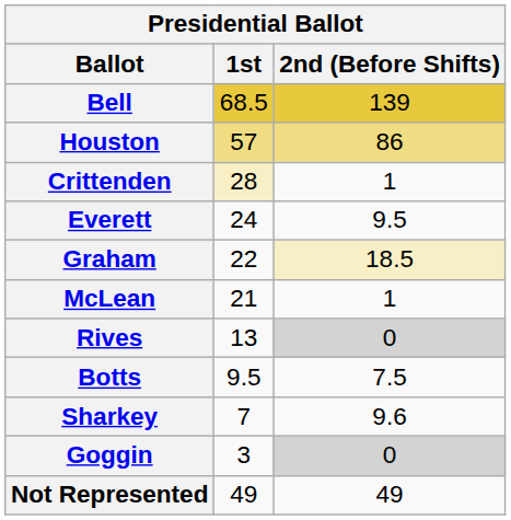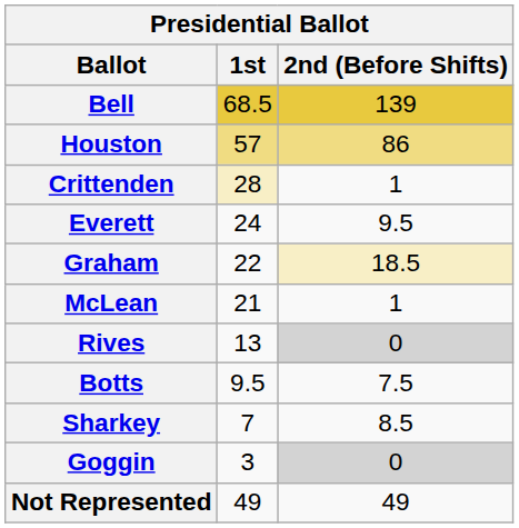Sharkey | 2nd (Before Shifts): 9.6 -> 8.5
